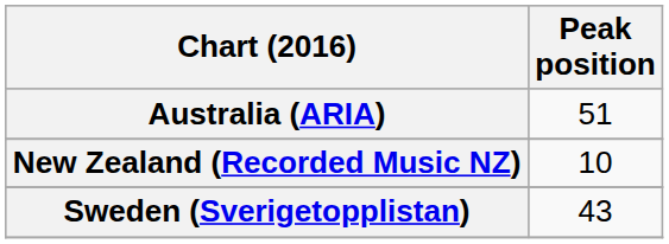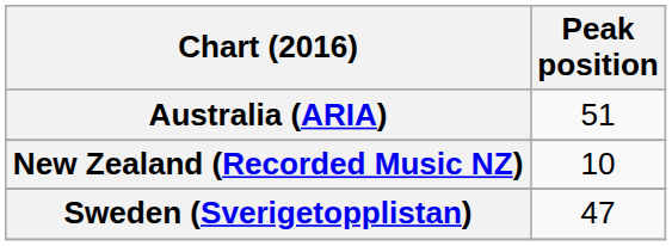Sweden (Sverigetopplistan) | Peak position: 43 -> 47
